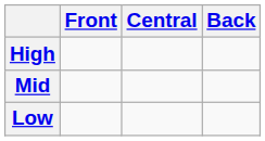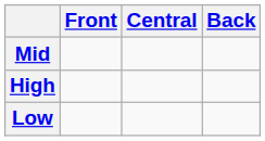rows swapped: High <-> Mid
